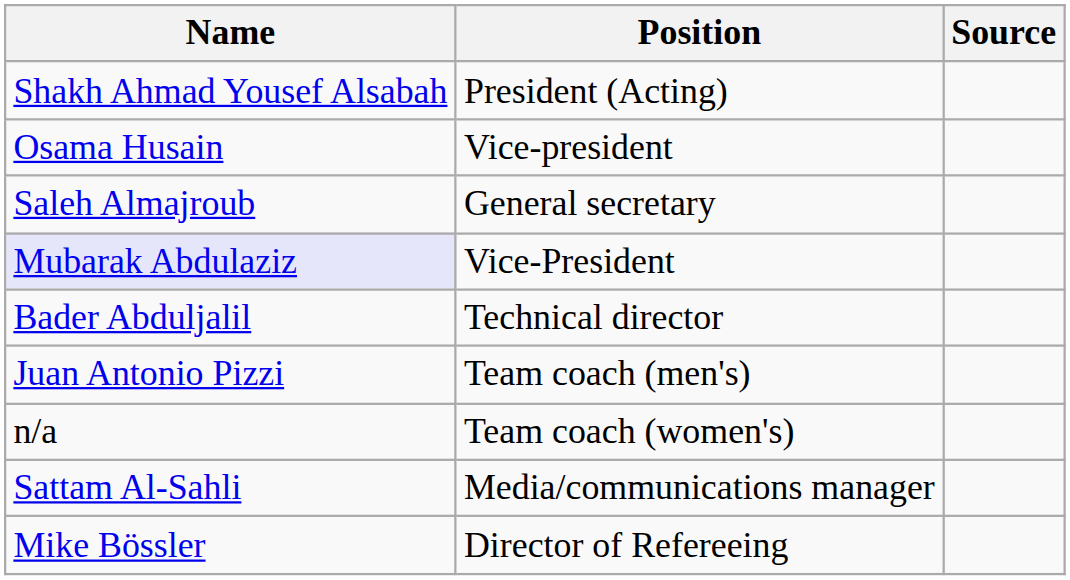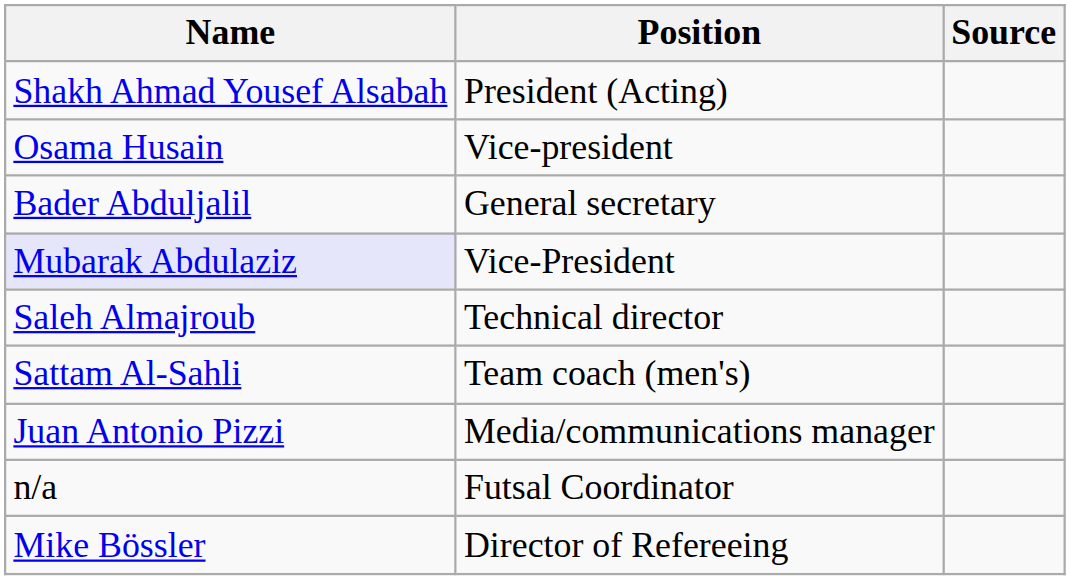General secretary | Name: Saleh Almajroub -> Bader Abduljalil
Technical director | Name: Bader Abduljalil -> Saleh Almajroub
Team coach (men's) | Name: Juan Antonio Pizzi -> Sattam Al-Sahli
- row: n/a | Team coach (women's)
Media/communications manager | Name: Sattam Al-Sahli -> Juan Antonio Pizzi
+ row: n/a | Futsal Coordinator
